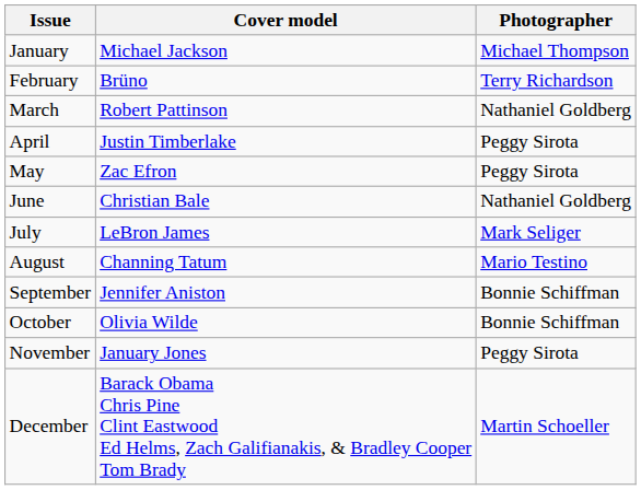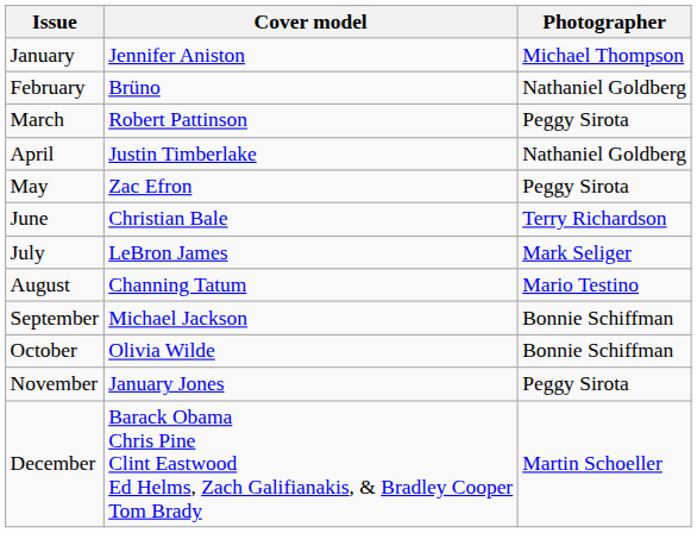January | Cover model: Michael Jackson -> Jennifer Aniston
February | Photographer: Terry Richardson -> Nathaniel Goldberg
March | Photographer: Nathaniel Goldberg -> Peggy Sirota
April | Photographer: Peggy Sirota -> Nathaniel Goldberg
June | Photographer: Nathaniel Goldberg -> Terry Richardson
September | Cover model: Jennifer Aniston -> Michael Jackson
